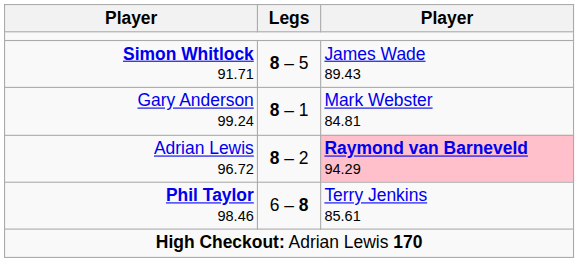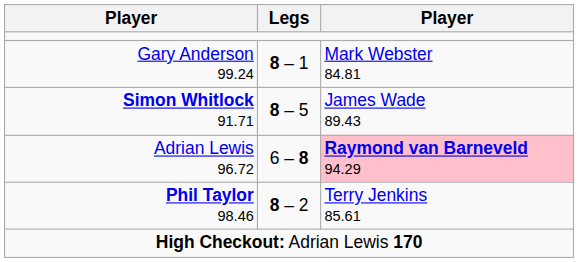rows swapped: Gary Anderson 99.24 <-> Simon Whitlock 91.71
Adrian Lewis 96.72 | Legs: 8 – 2 -> 6 – 8
Phil Taylor 98.46 | Legs: 6 – 8 -> 8 – 2
